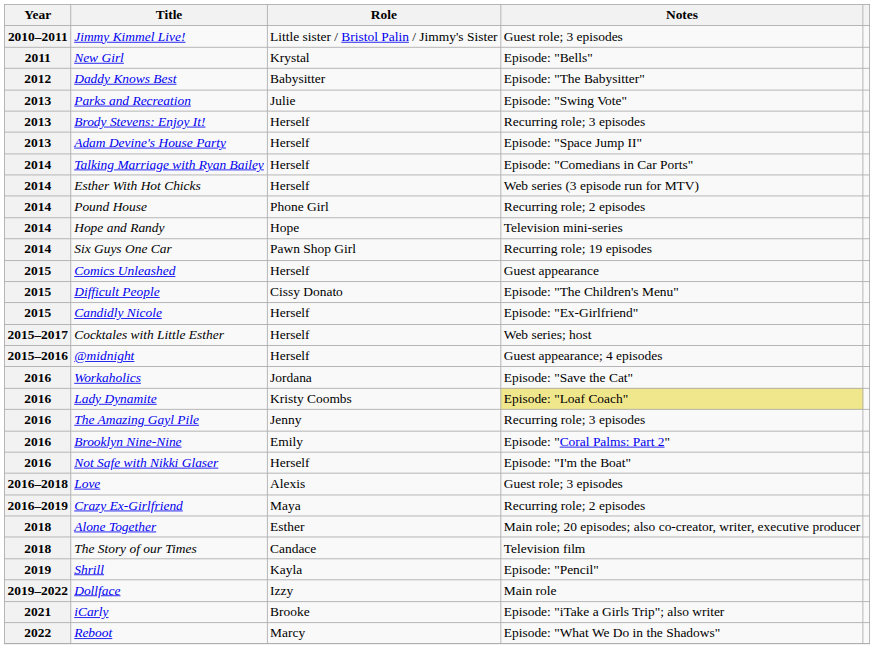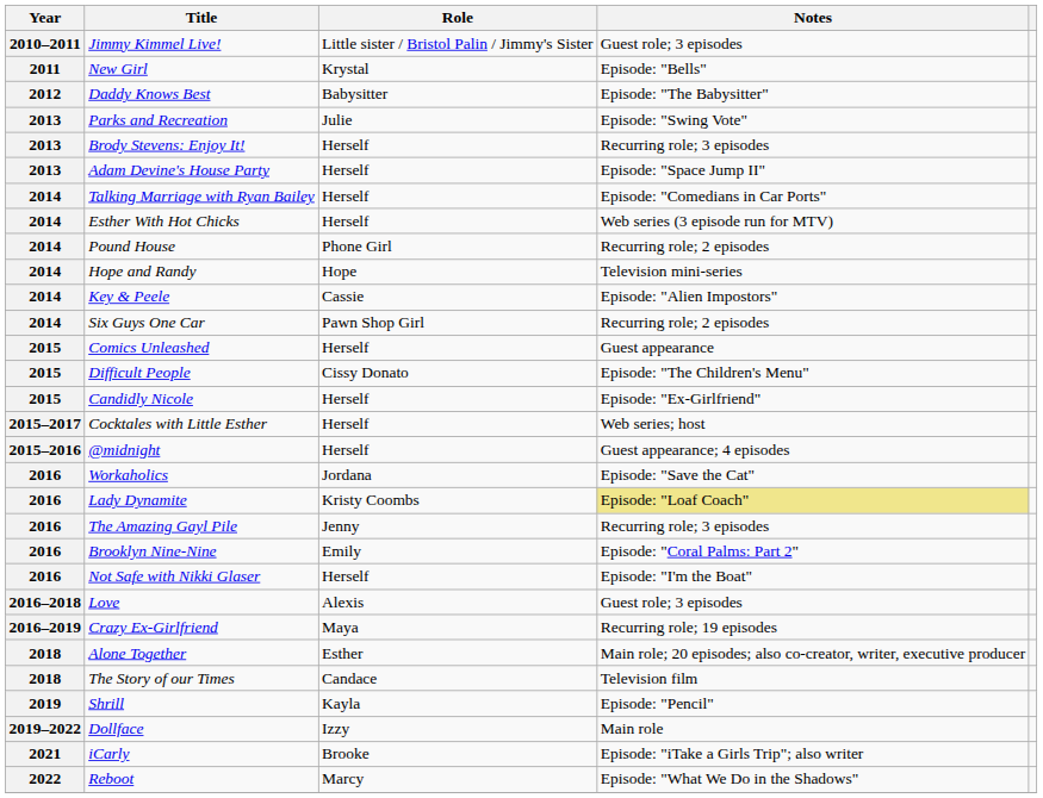+ row: 2014 | Key & Peele | Cassie | Episode: "Alien Impostors"
Six Guys One Car | Notes: Recurring role; 19 episodes -> Recurring role; 2 episodes
Crazy Ex-Girlfriend | Notes: Recurring role; 2 episodes -> Recurring role; 19 episodes
